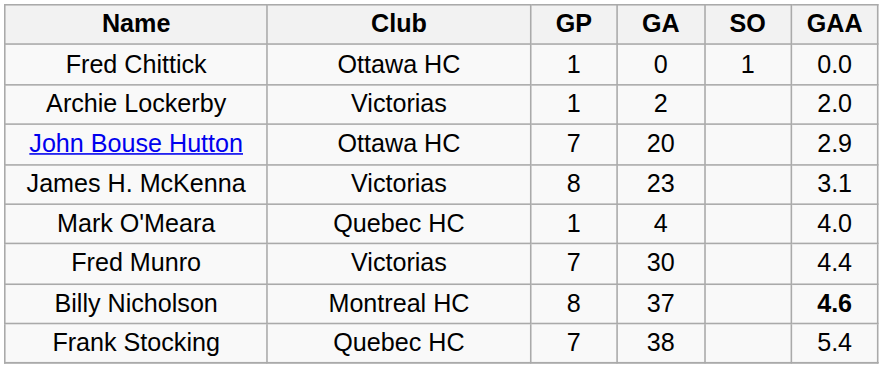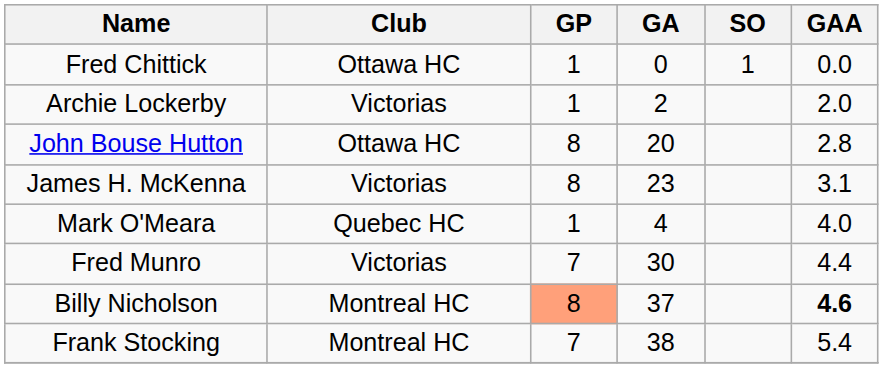John Bouse Hutton | GP: 7 -> 8
John Bouse Hutton | GAA: 2.9 -> 2.8
Billy Nicholson | GP: no background -> lightsalmon background
Frank Stocking | Club: Quebec HC -> Montreal HC
